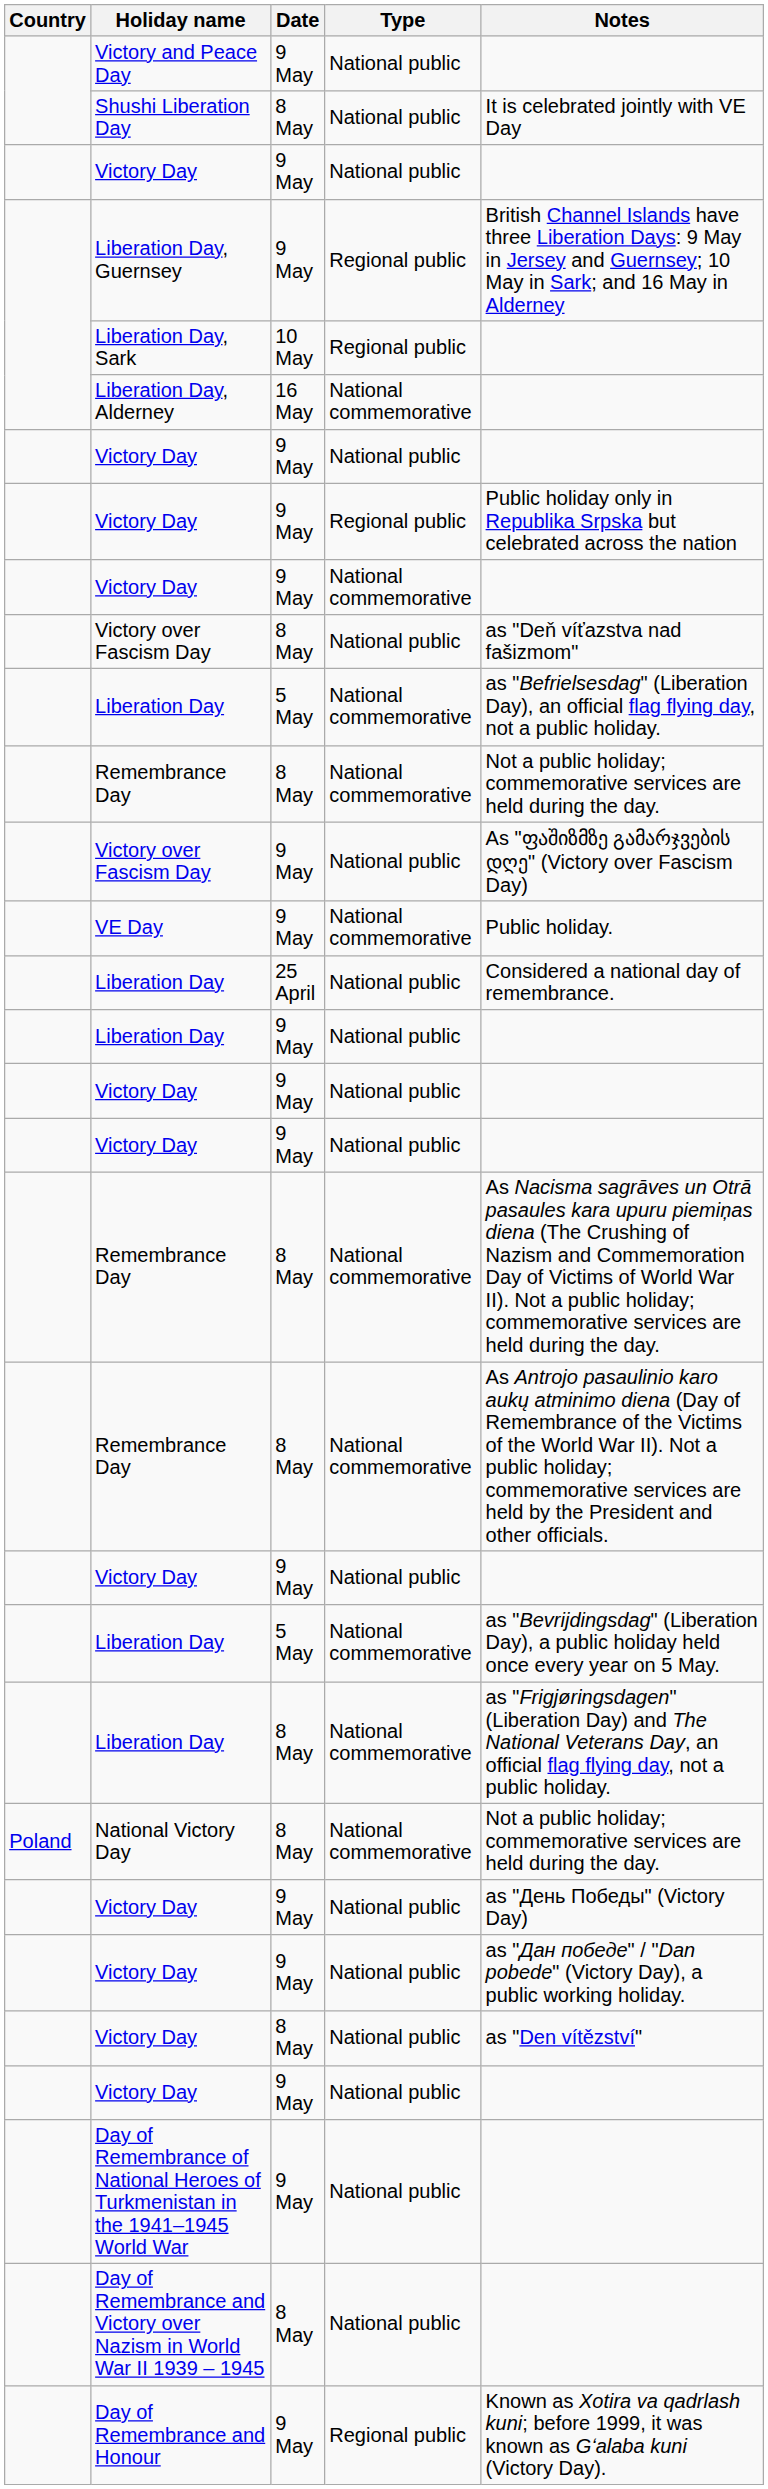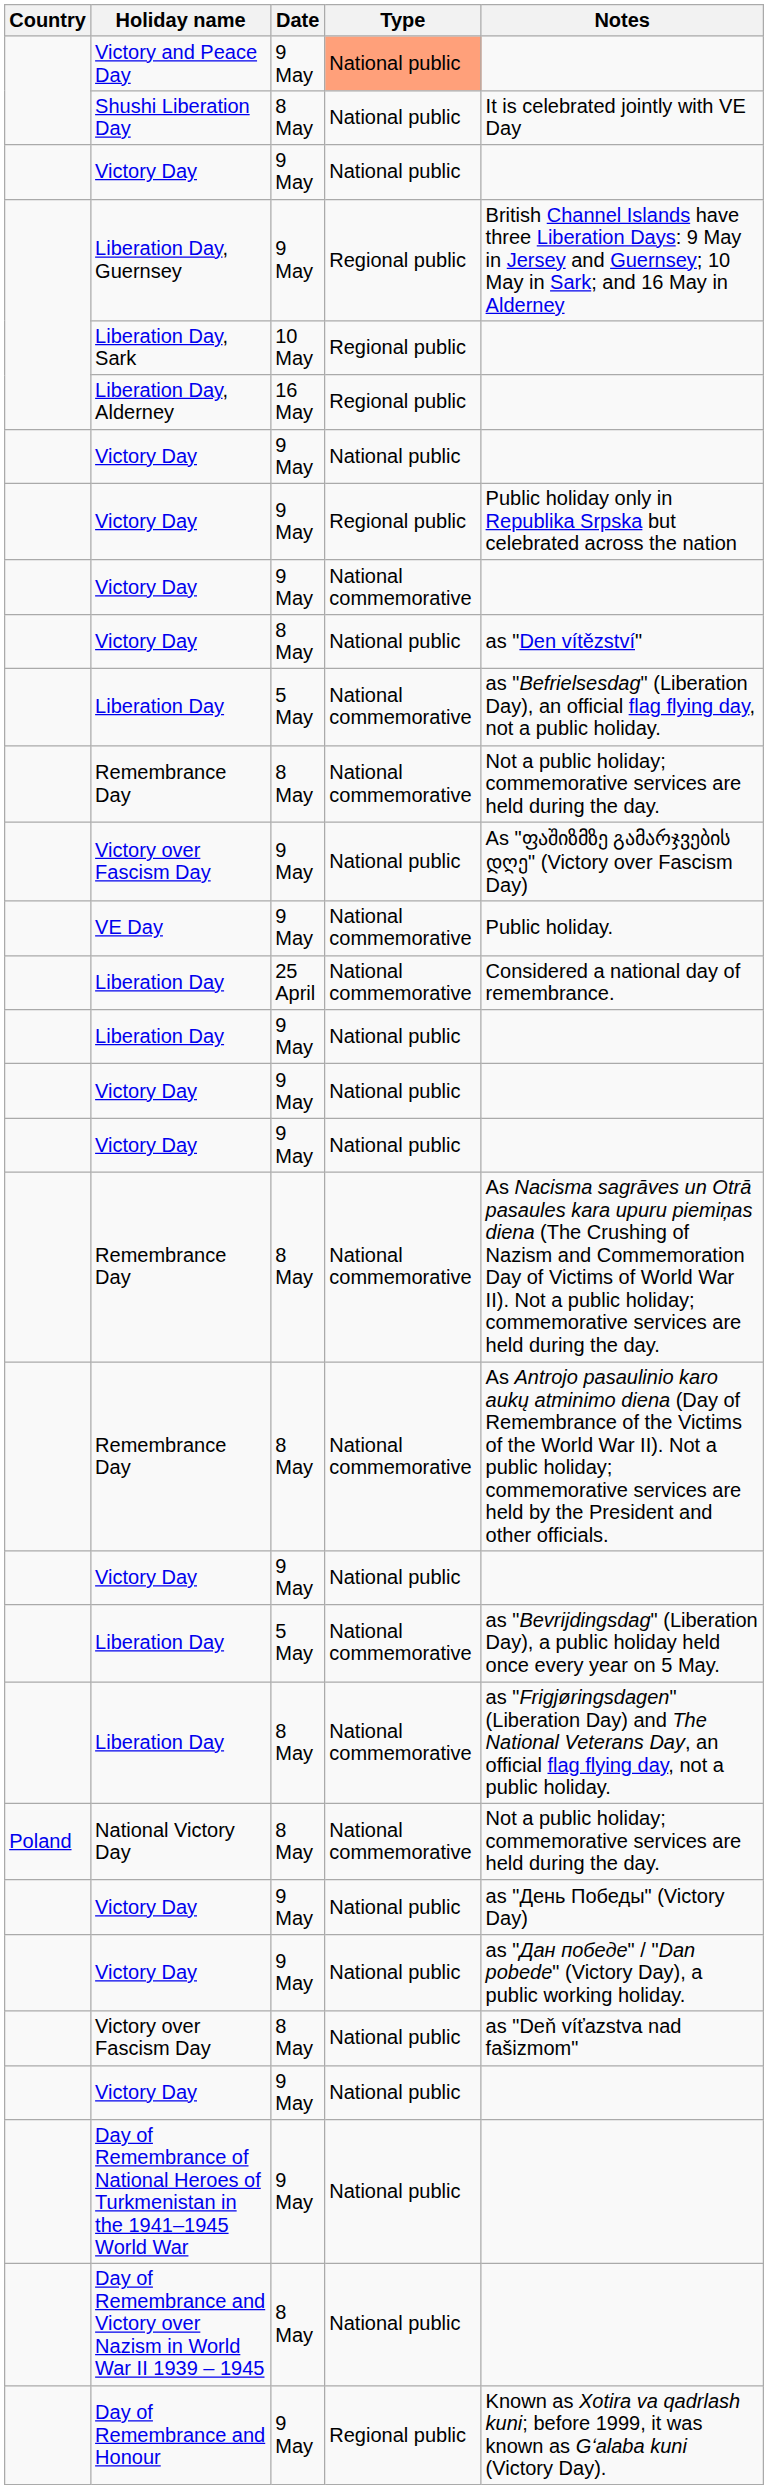Victory and Peace Day | Type: no background -> lightsalmon background
Liberation Day, Alderney | Type: National commemorative -> Regional public
rows swapped: Victory Day / 8 May <-> Victory over Fascism Day / 8 May
Liberation Day / 25 April | Type: National public -> National commemorative
